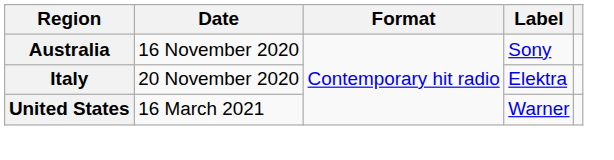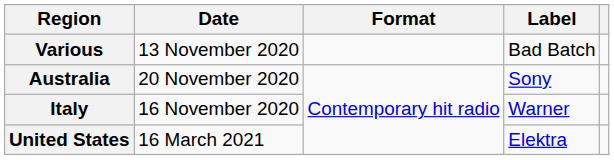+ row: Various | 13 November 2020 | Bad Batch
Australia | Date: 16 November 2020 -> 20 November 2020
Italy | Date: 20 November 2020 -> 16 November 2020
Italy | Label: Elektra -> Warner
United States | Label: Warner -> Elektra
